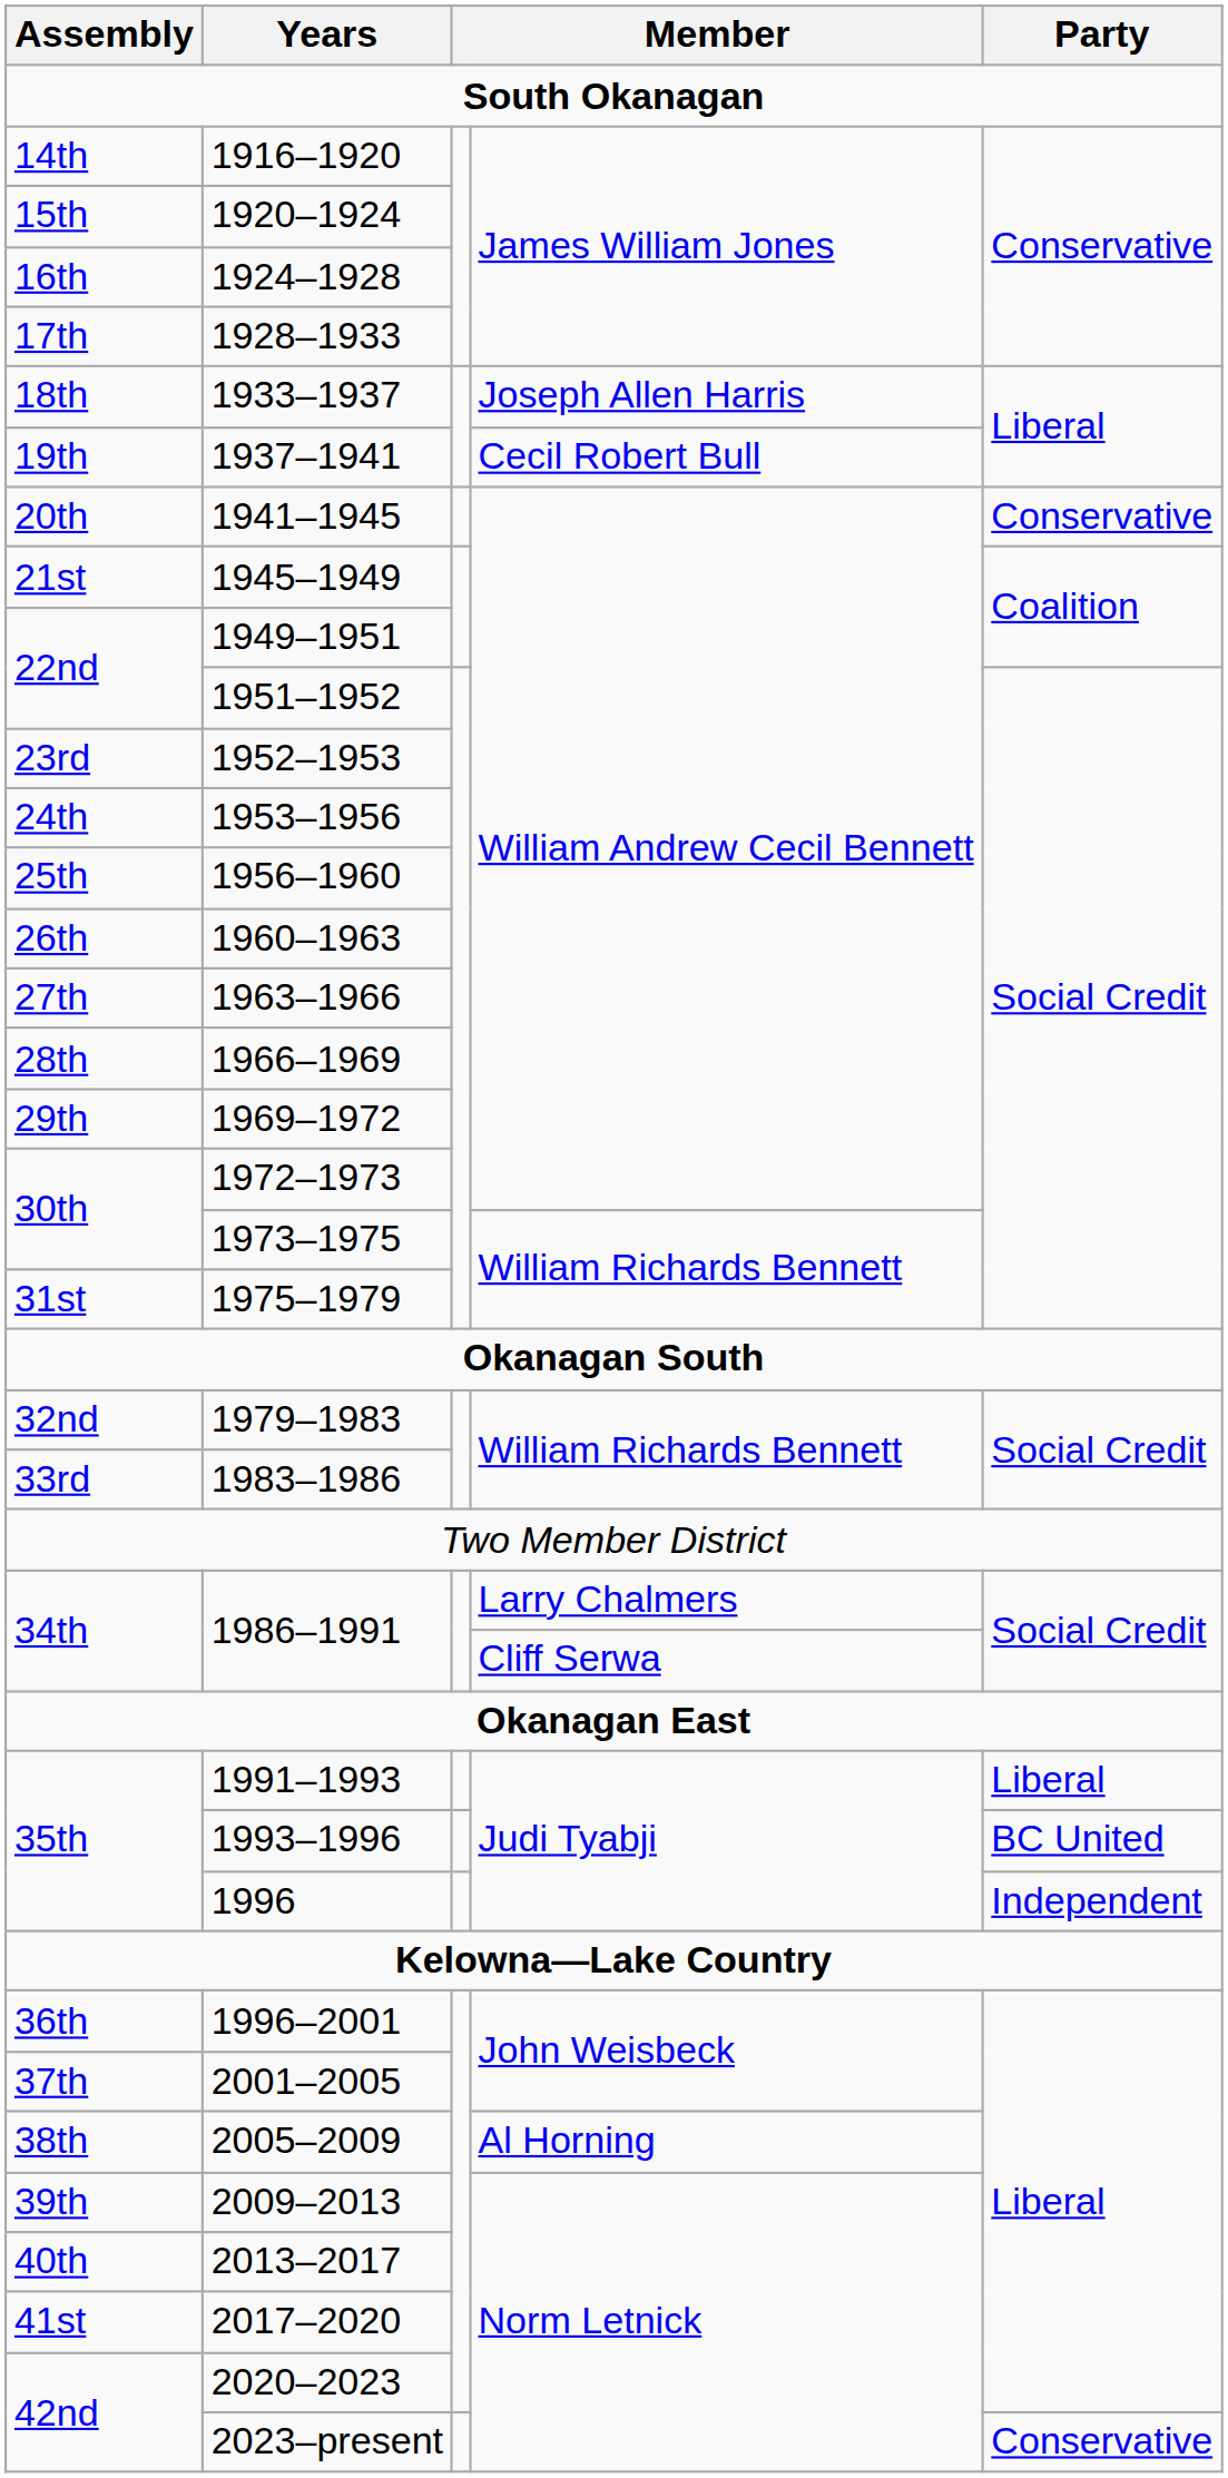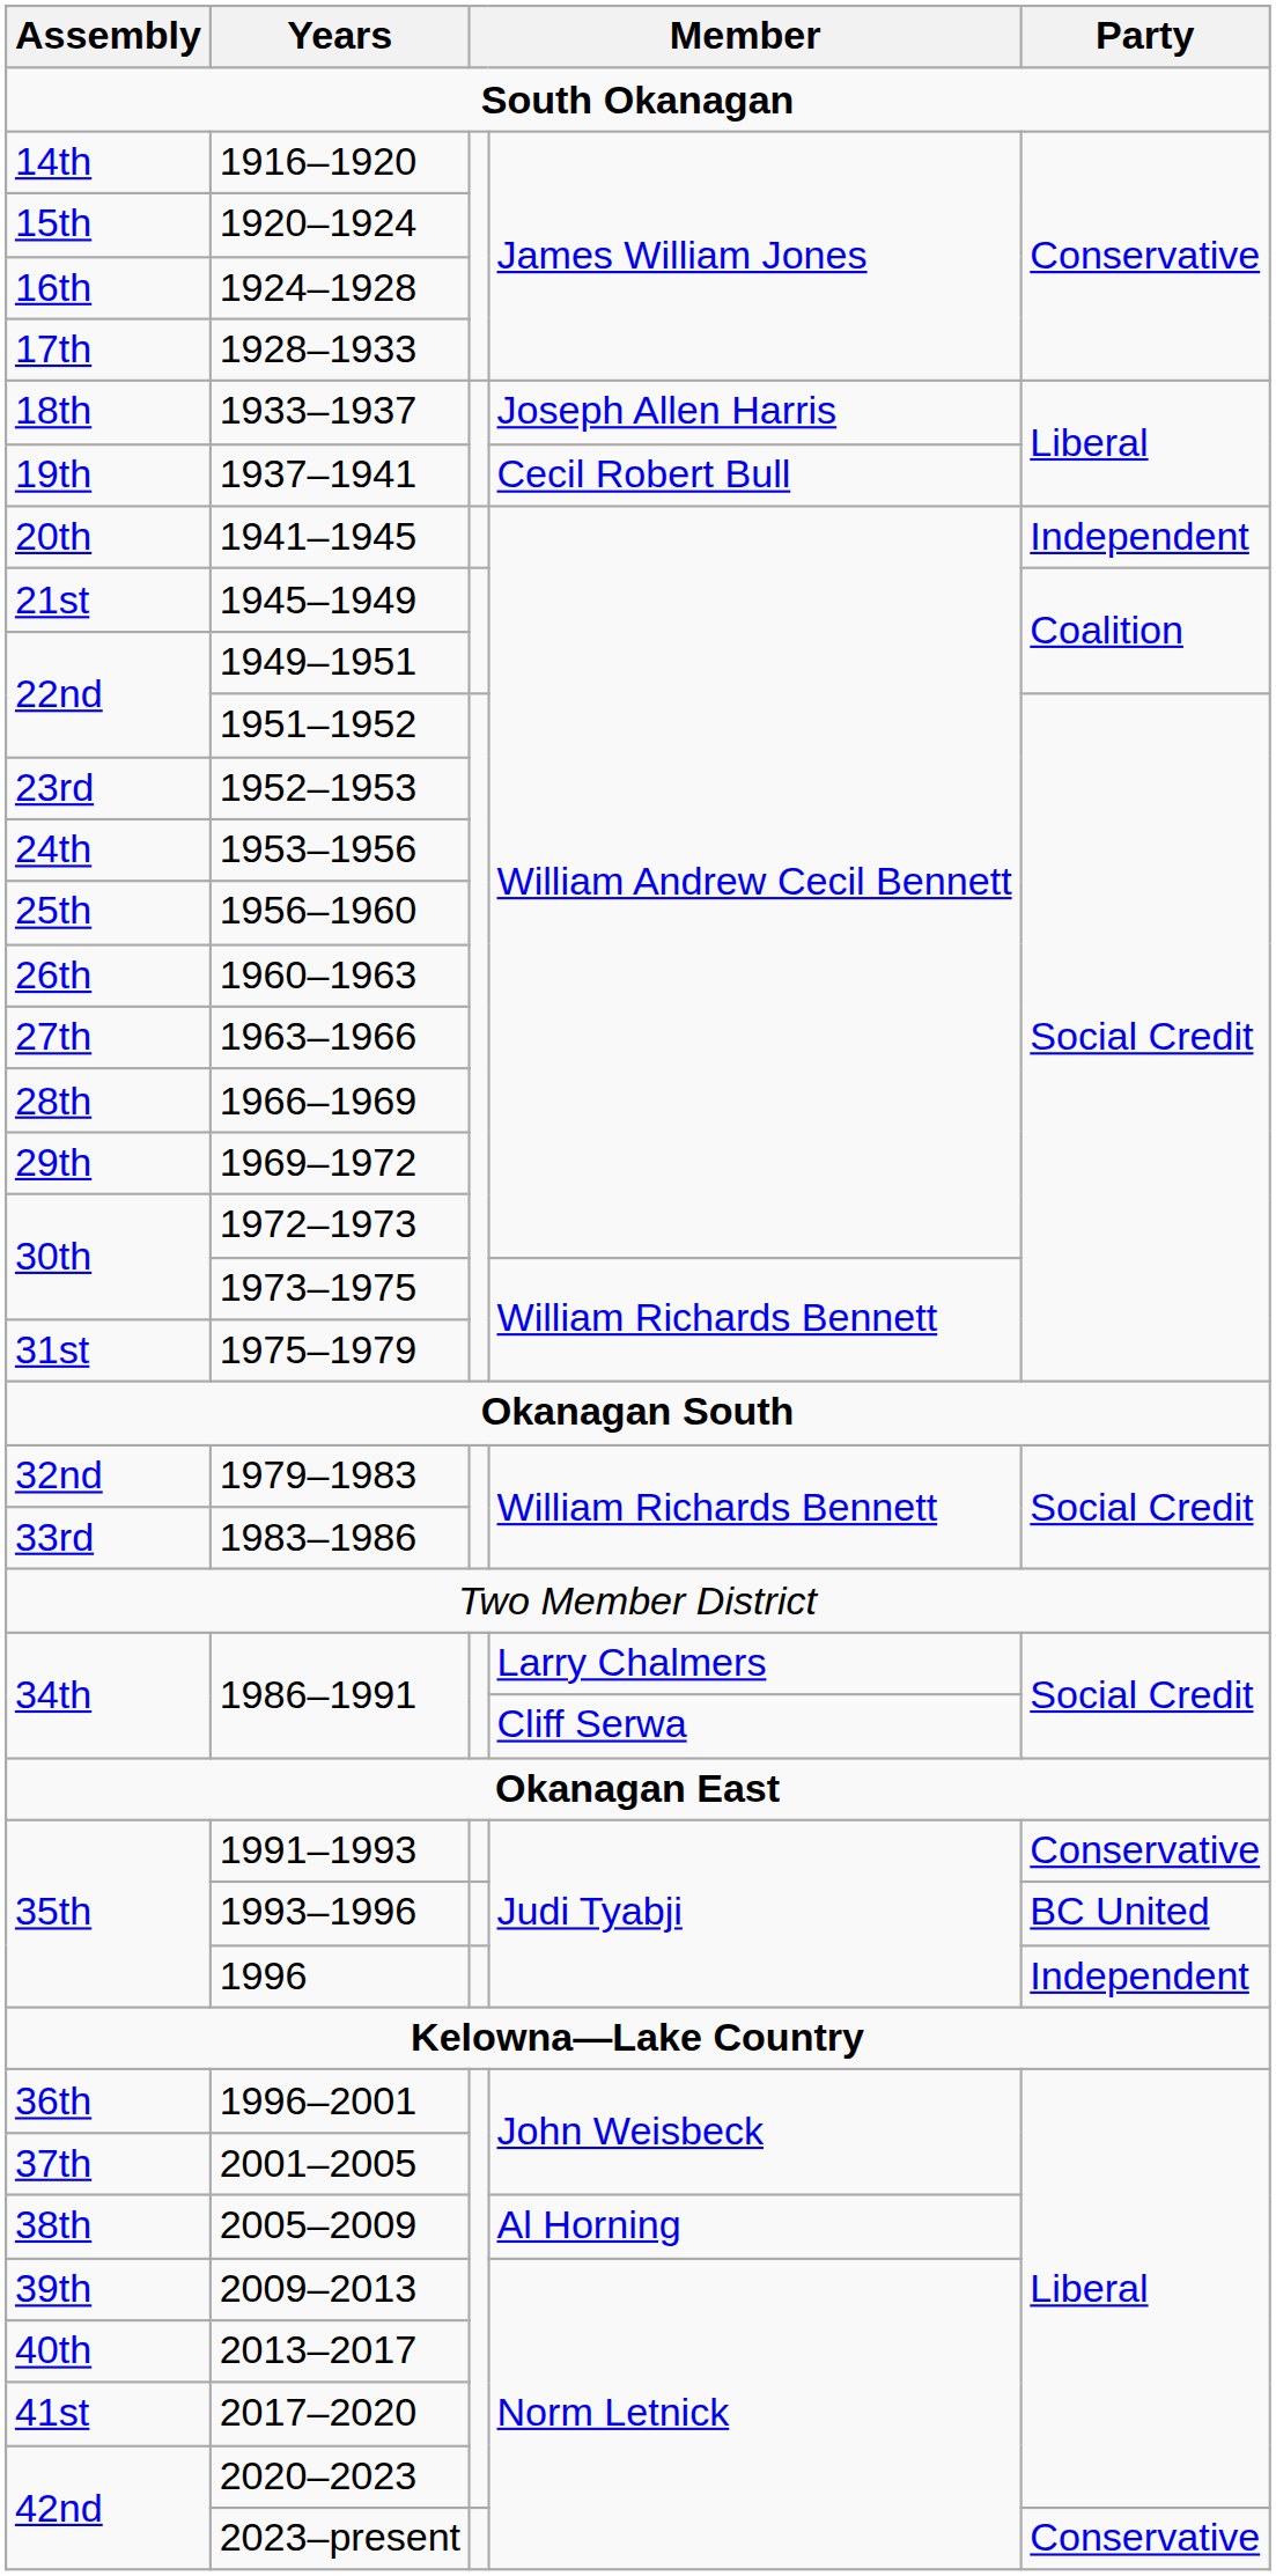1941–1945 | Party: Conservative -> Independent
1991–1993 | Party: Liberal -> Conservative
